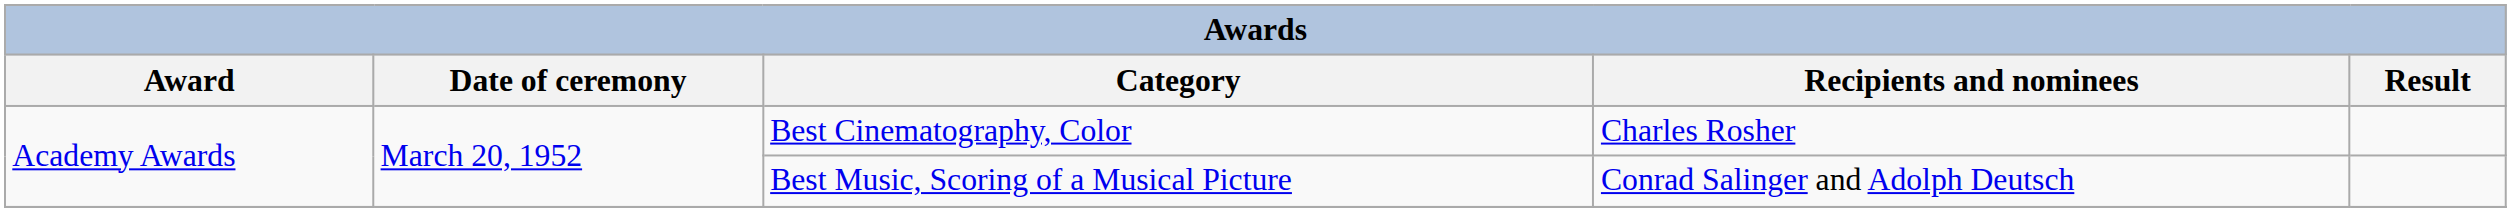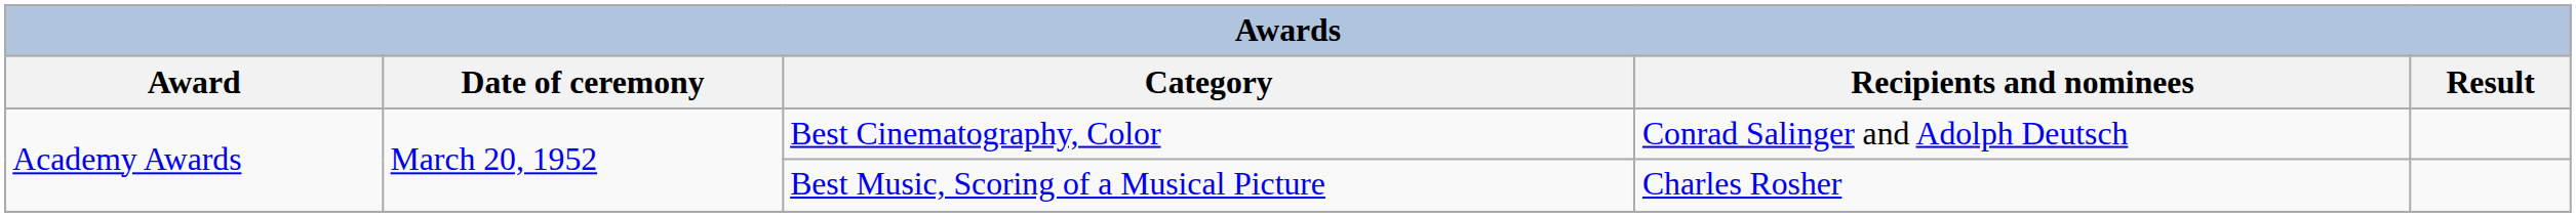Best Cinematography, Color | Recipients and nominees: Charles Rosher -> Conrad Salinger and Adolph Deutsch
Best Music, Scoring of a Musical Picture | Recipients and nominees: Conrad Salinger and Adolph Deutsch -> Charles Rosher
